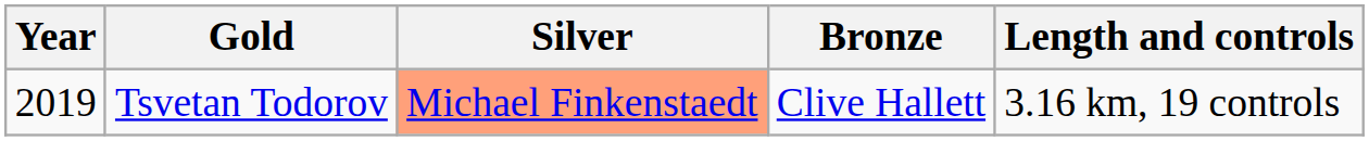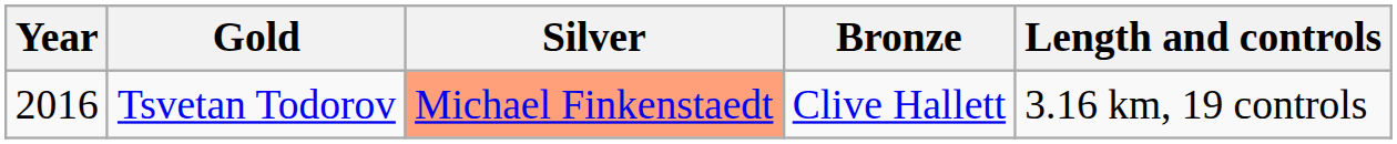Tsvetan Todorov | Year: 2019 -> 2016
